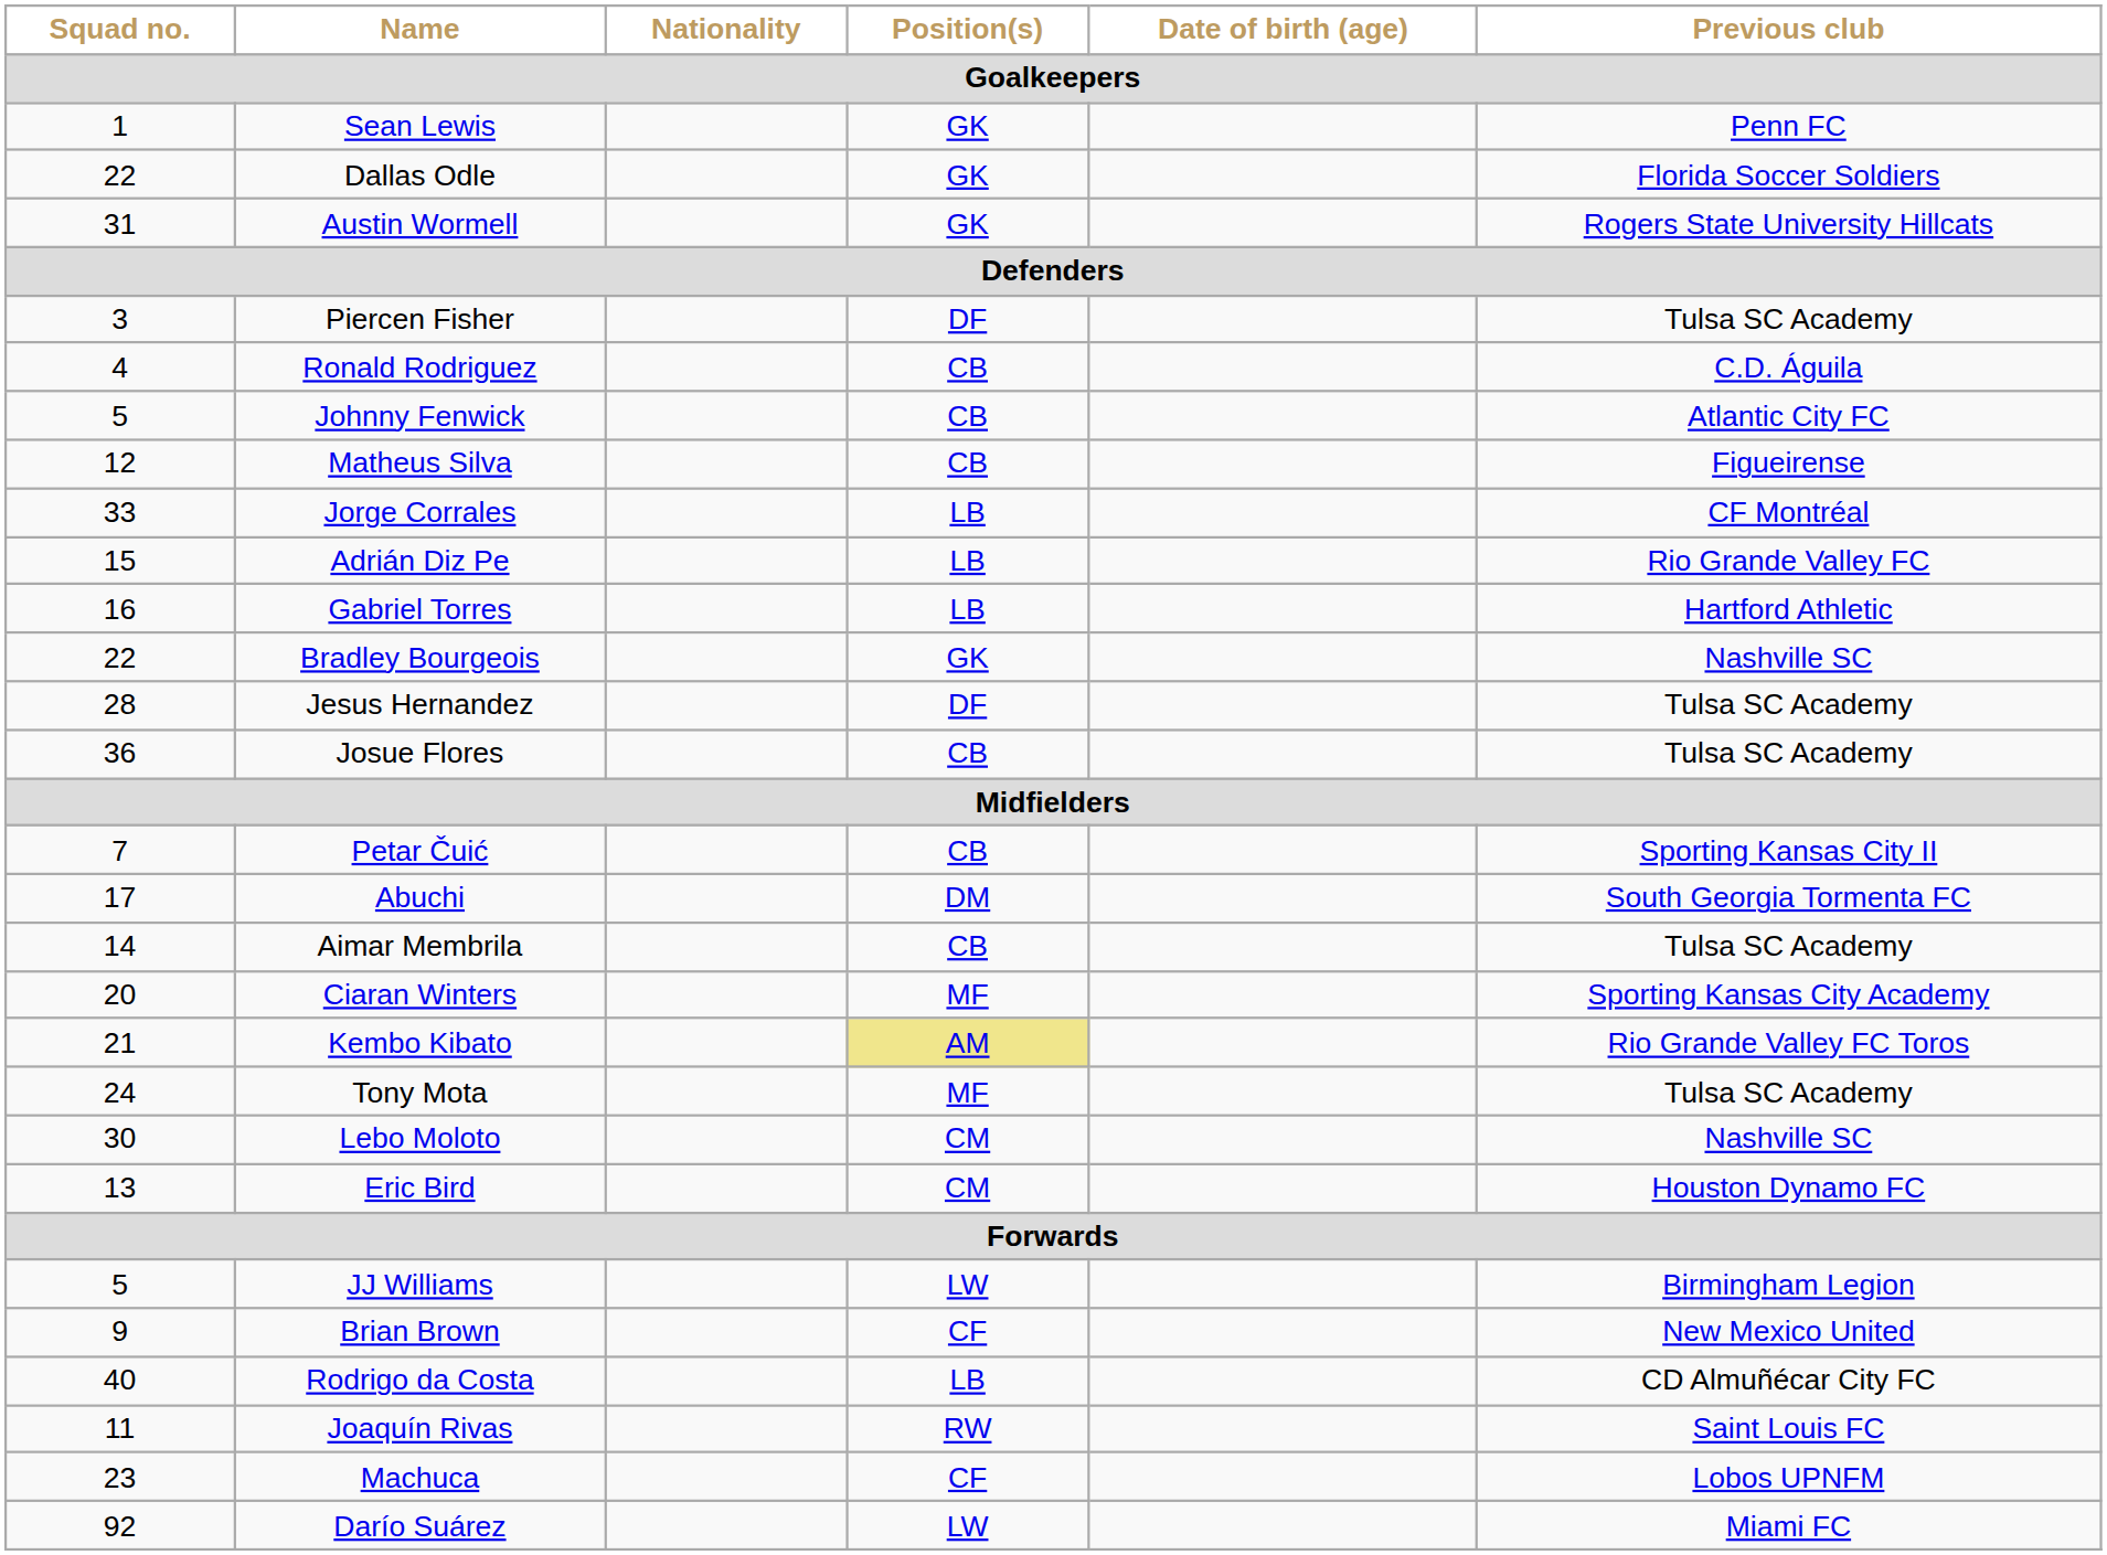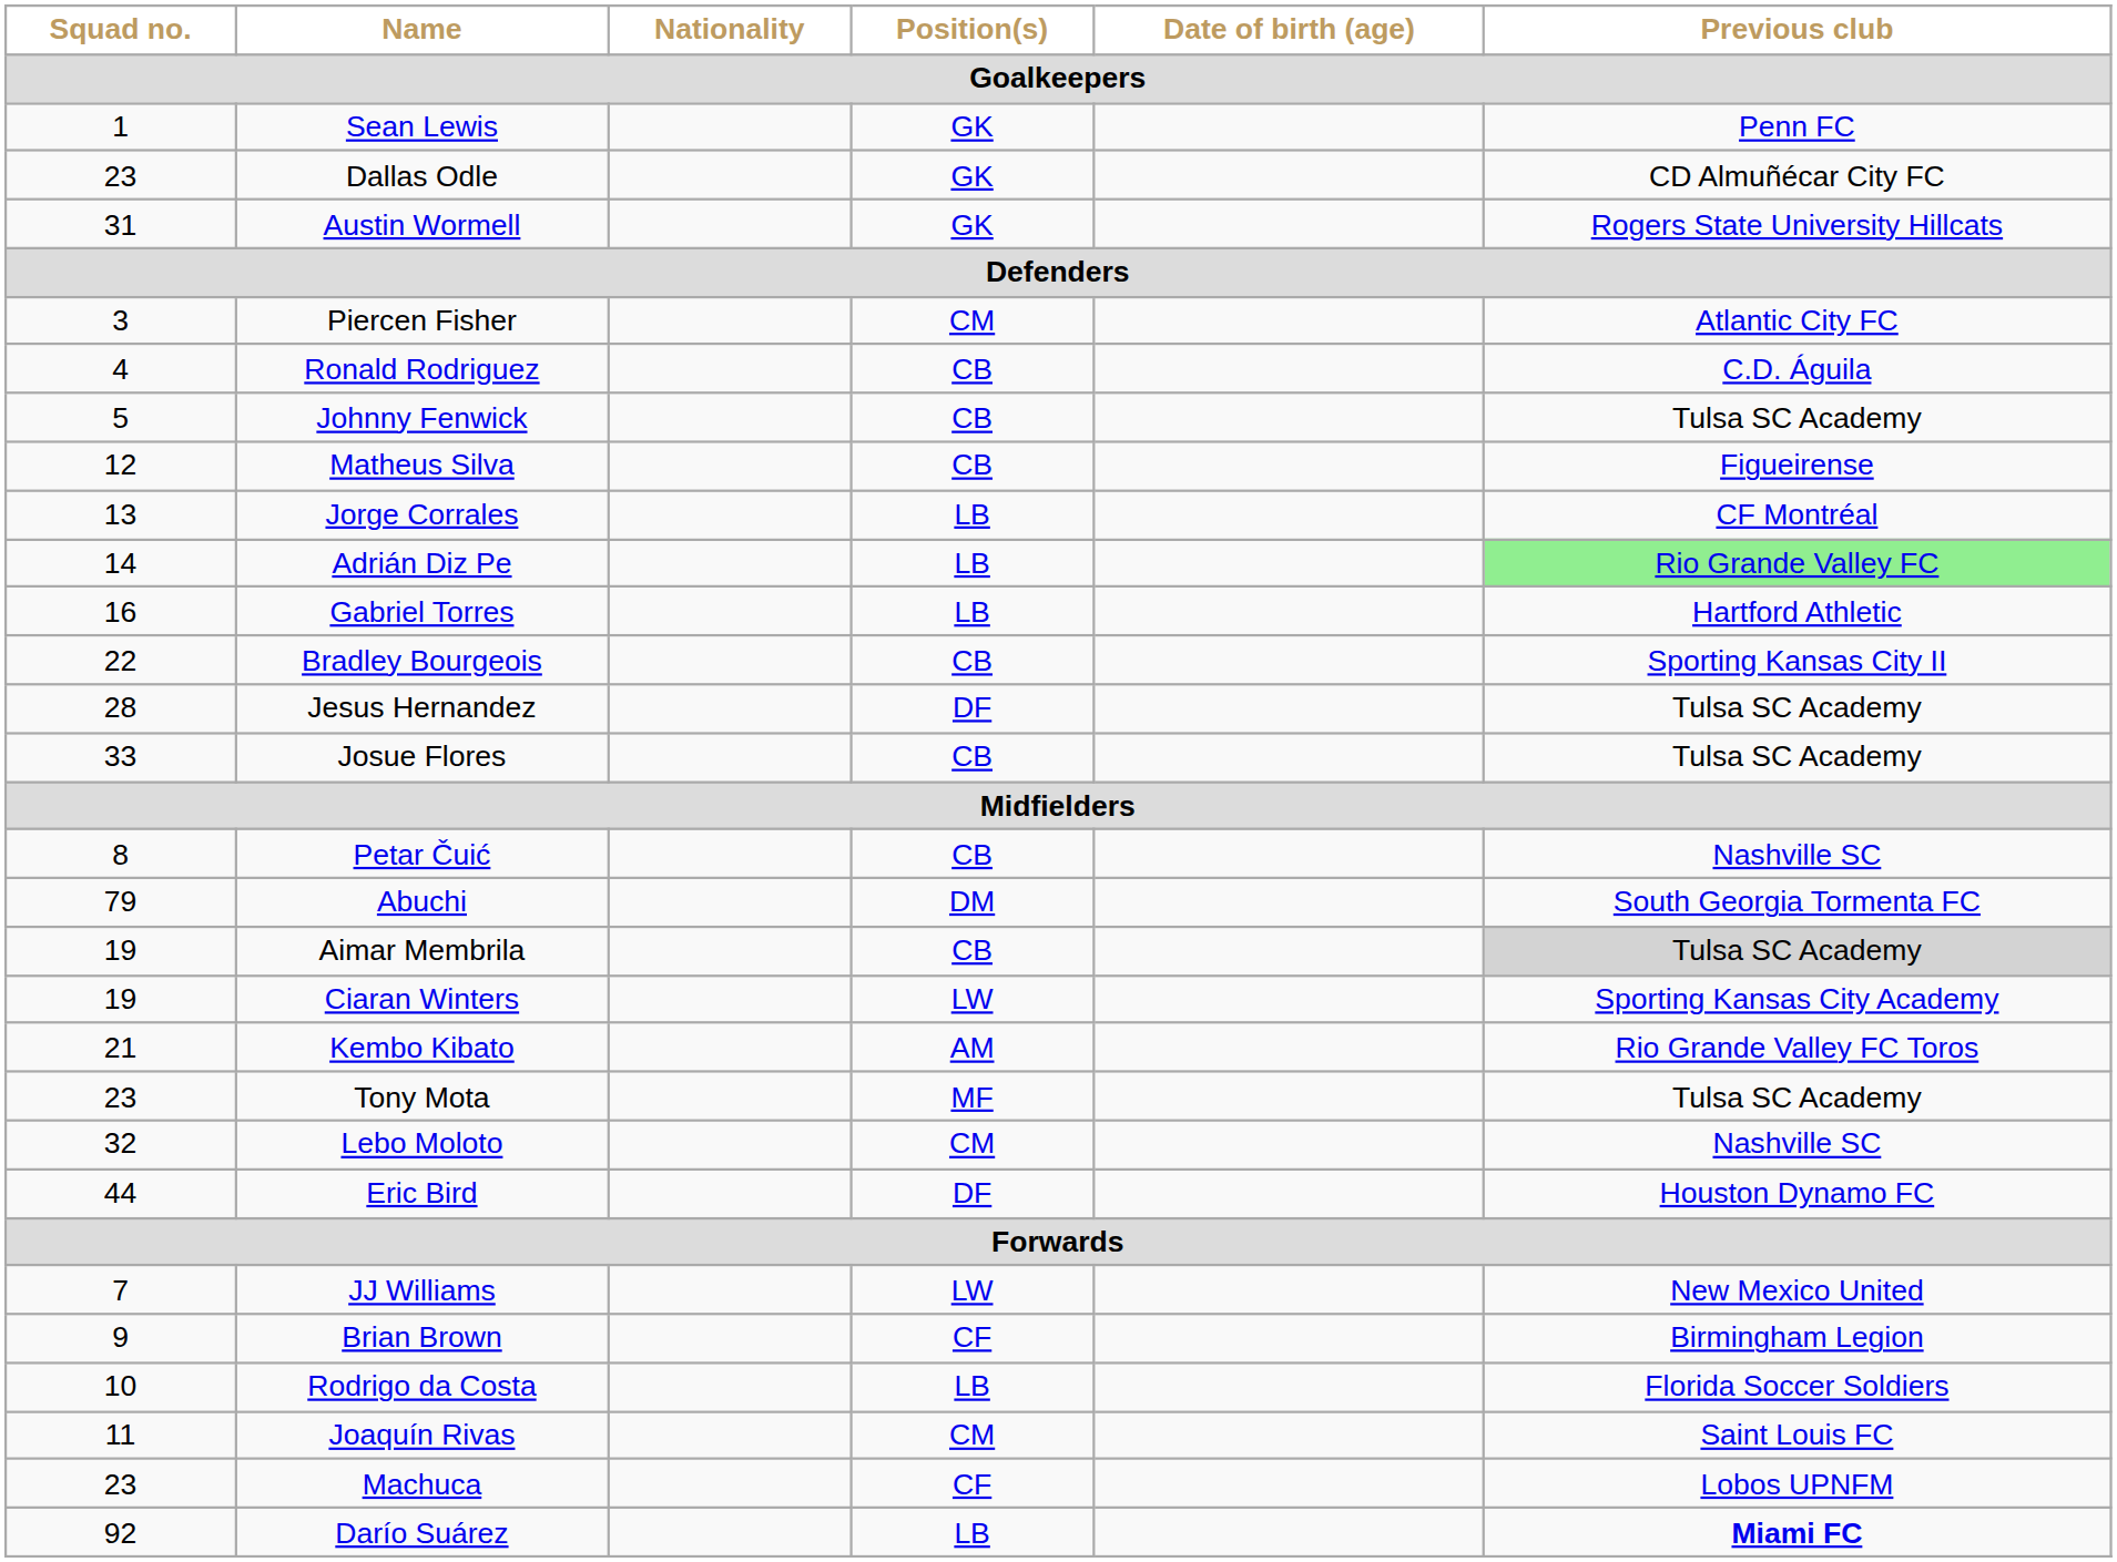Dallas Odle | Squad no.: 22 -> 23
Dallas Odle | Previous club: Florida Soccer Soldiers -> CD Almuñécar City FC
Piercen Fisher | Position(s): DF -> CM
Piercen Fisher | Previous club: Tulsa SC Academy -> Atlantic City FC
Johnny Fenwick | Previous club: Atlantic City FC -> Tulsa SC Academy
Jorge Corrales | Squad no.: 33 -> 13
Adrián Diz Pe | Squad no.: 15 -> 14
Adrián Diz Pe | Previous club: no background -> lightgreen background
Bradley Bourgeois | Position(s): GK -> CB
Bradley Bourgeois | Previous club: Nashville SC -> Sporting Kansas City II
Josue Flores | Squad no.: 36 -> 33
Petar Čuić | Squad no.: 7 -> 8
Petar Čuić | Previous club: Sporting Kansas City II -> Nashville SC
Abuchi | Squad no.: 17 -> 79
Aimar Membrila | Squad no.: 14 -> 19
Aimar Membrila | Previous club: no background -> lightgrey background
Ciaran Winters | Squad no.: 20 -> 19
Ciaran Winters | Position(s): MF -> LW
Kembo Kibato | Position(s): khaki background -> no background
Tony Mota | Squad no.: 24 -> 23
Lebo Moloto | Squad no.: 30 -> 32
Eric Bird | Squad no.: 13 -> 44
Eric Bird | Position(s): CM -> DF
JJ Williams | Squad no.: 5 -> 7
JJ Williams | Previous club: Birmingham Legion -> New Mexico United
Brian Brown | Previous club: New Mexico United -> Birmingham Legion
Rodrigo da Costa | Squad no.: 40 -> 10
Rodrigo da Costa | Previous club: CD Almuñécar City FC -> Florida Soccer Soldiers
Joaquín Rivas | Position(s): RW -> CM
Darío Suárez | Position(s): LW -> LB
Darío Suárez | Previous club: normal -> bold
